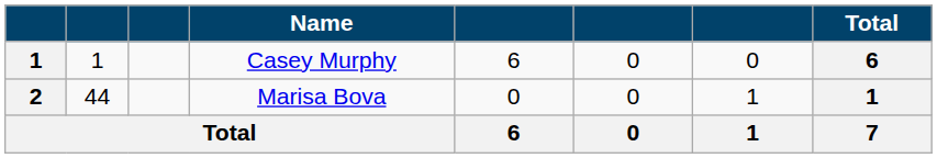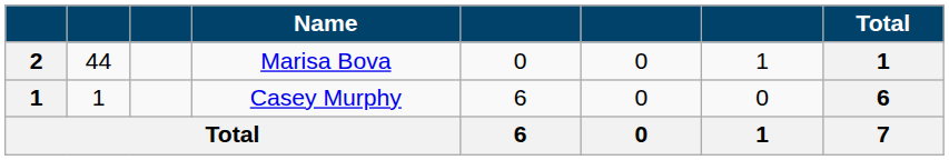rows swapped: Casey Murphy <-> Marisa Bova
